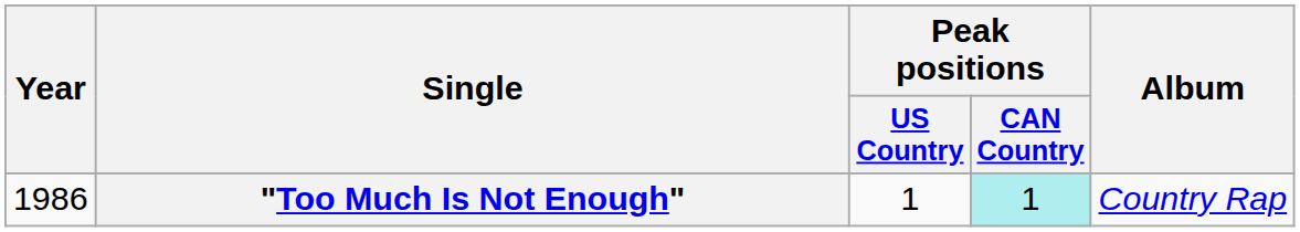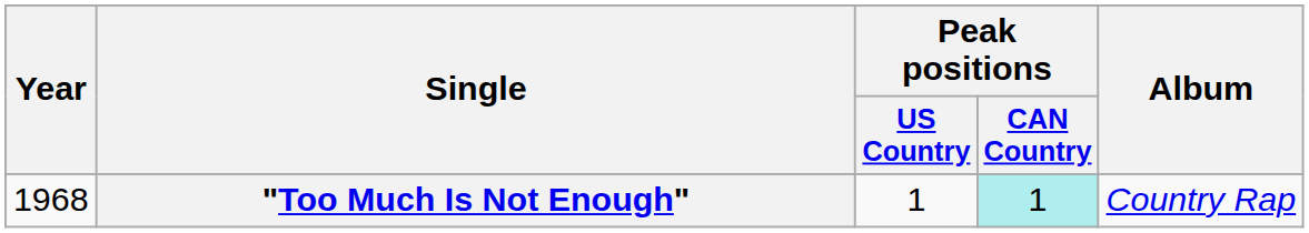"Too Much Is Not Enough" | Year: 1986 -> 1968
